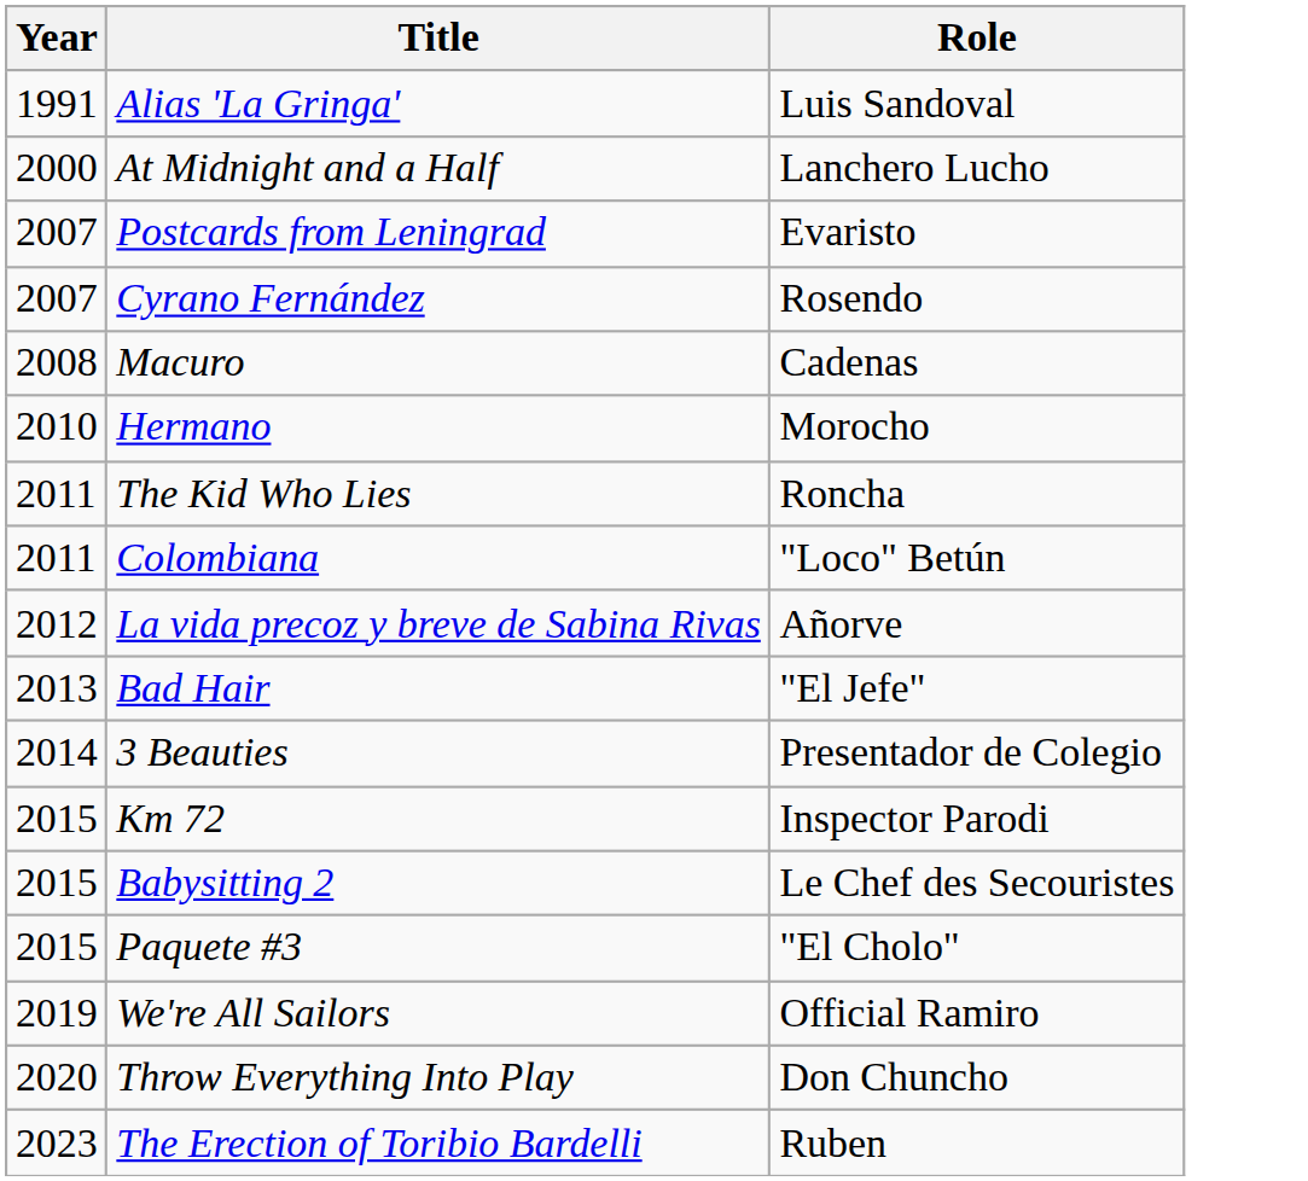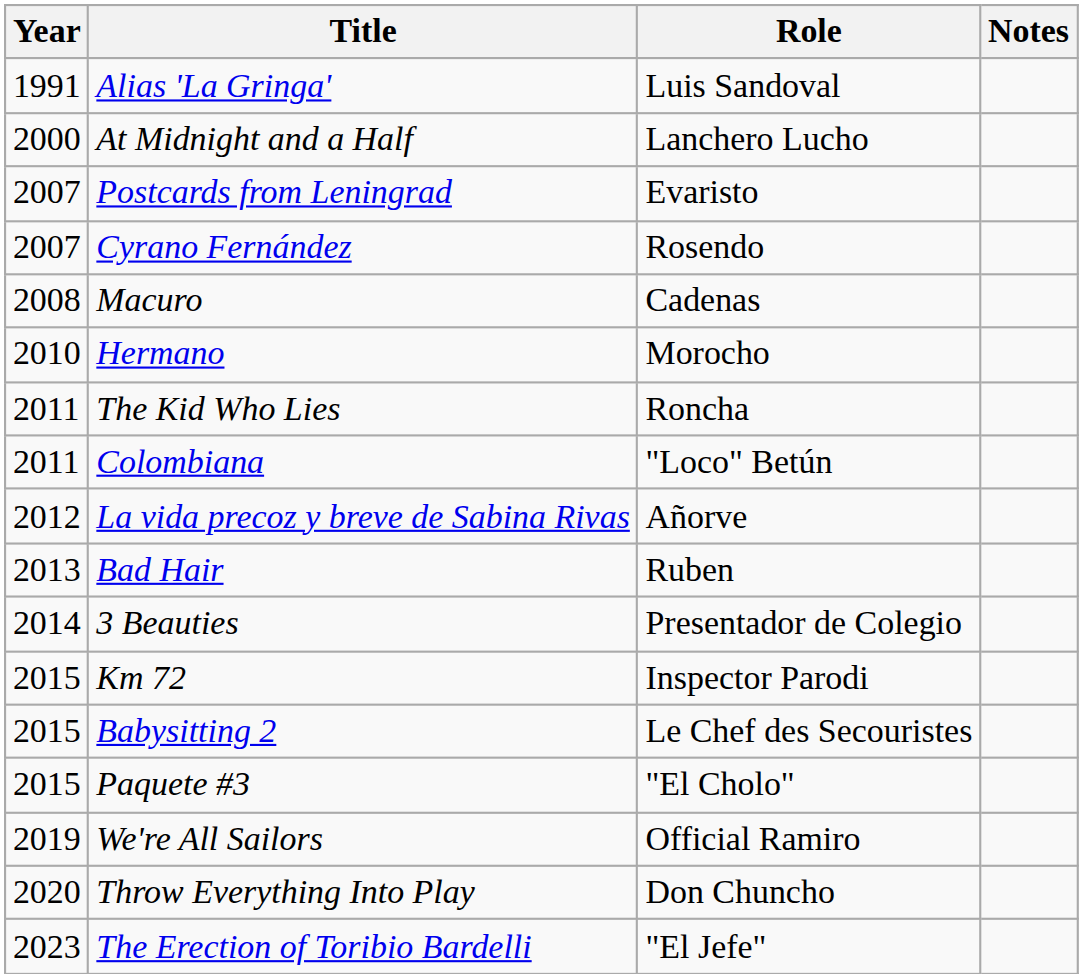+ column: Notes
Bad Hair | Role: "El Jefe" -> Ruben
The Erection of Toribio Bardelli | Role: Ruben -> "El Jefe"
